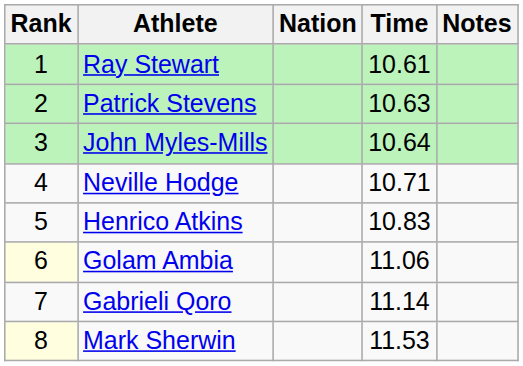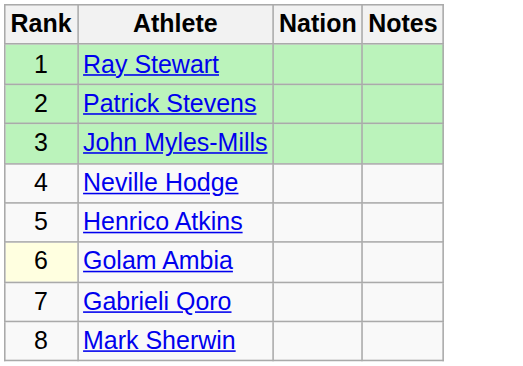- column: Time | 10.61 | 10.63 | 10.64 | 10.71 | 10.83 | 11.06 | 11.14 | 11.53
Mark Sherwin | Rank: lightyellow background -> no background
